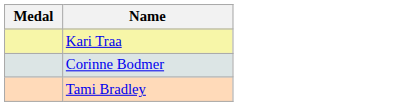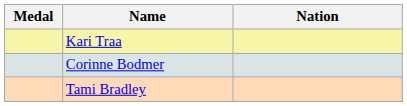+ column: Nation
